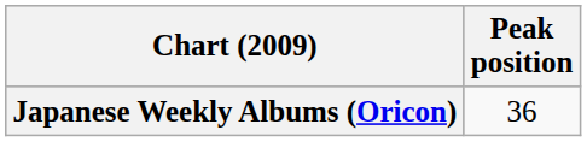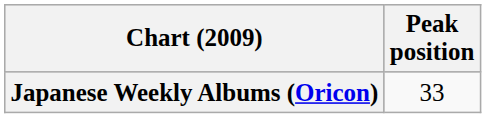Japanese Weekly Albums (Oricon) | Peak position: 36 -> 33
